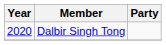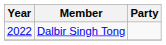Dalbir Singh Tong | Year: 2020 -> 2022
